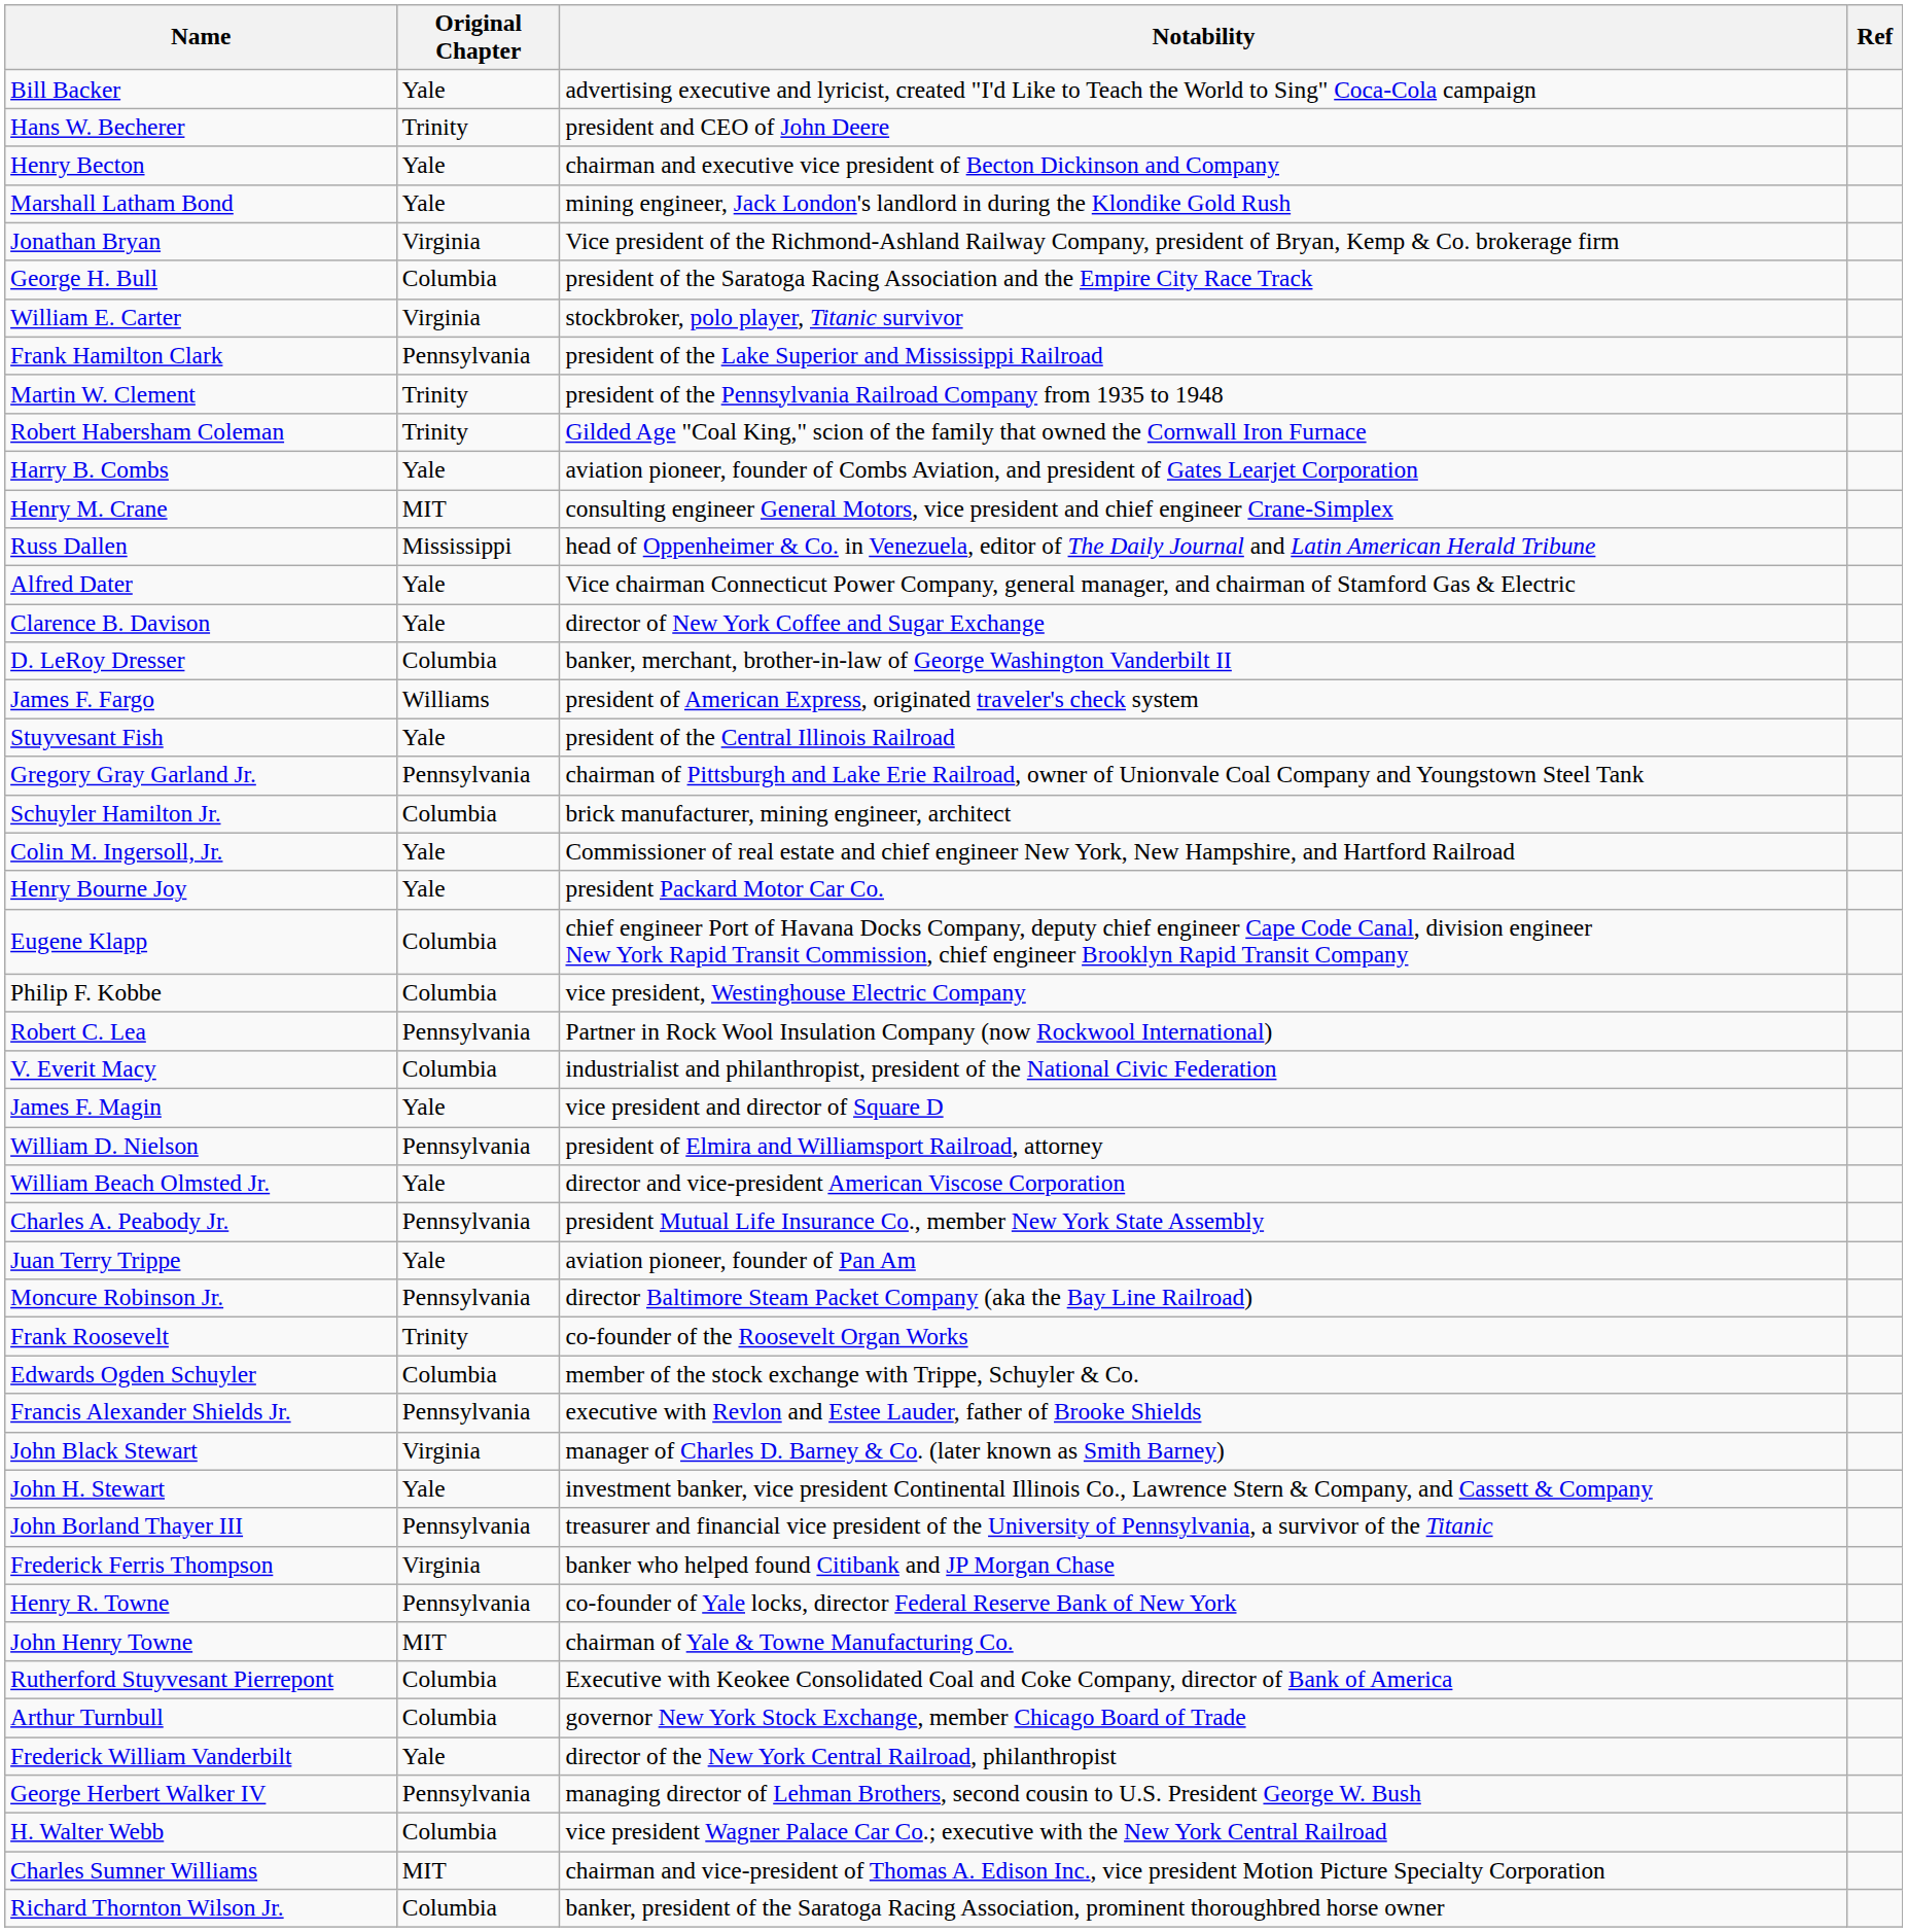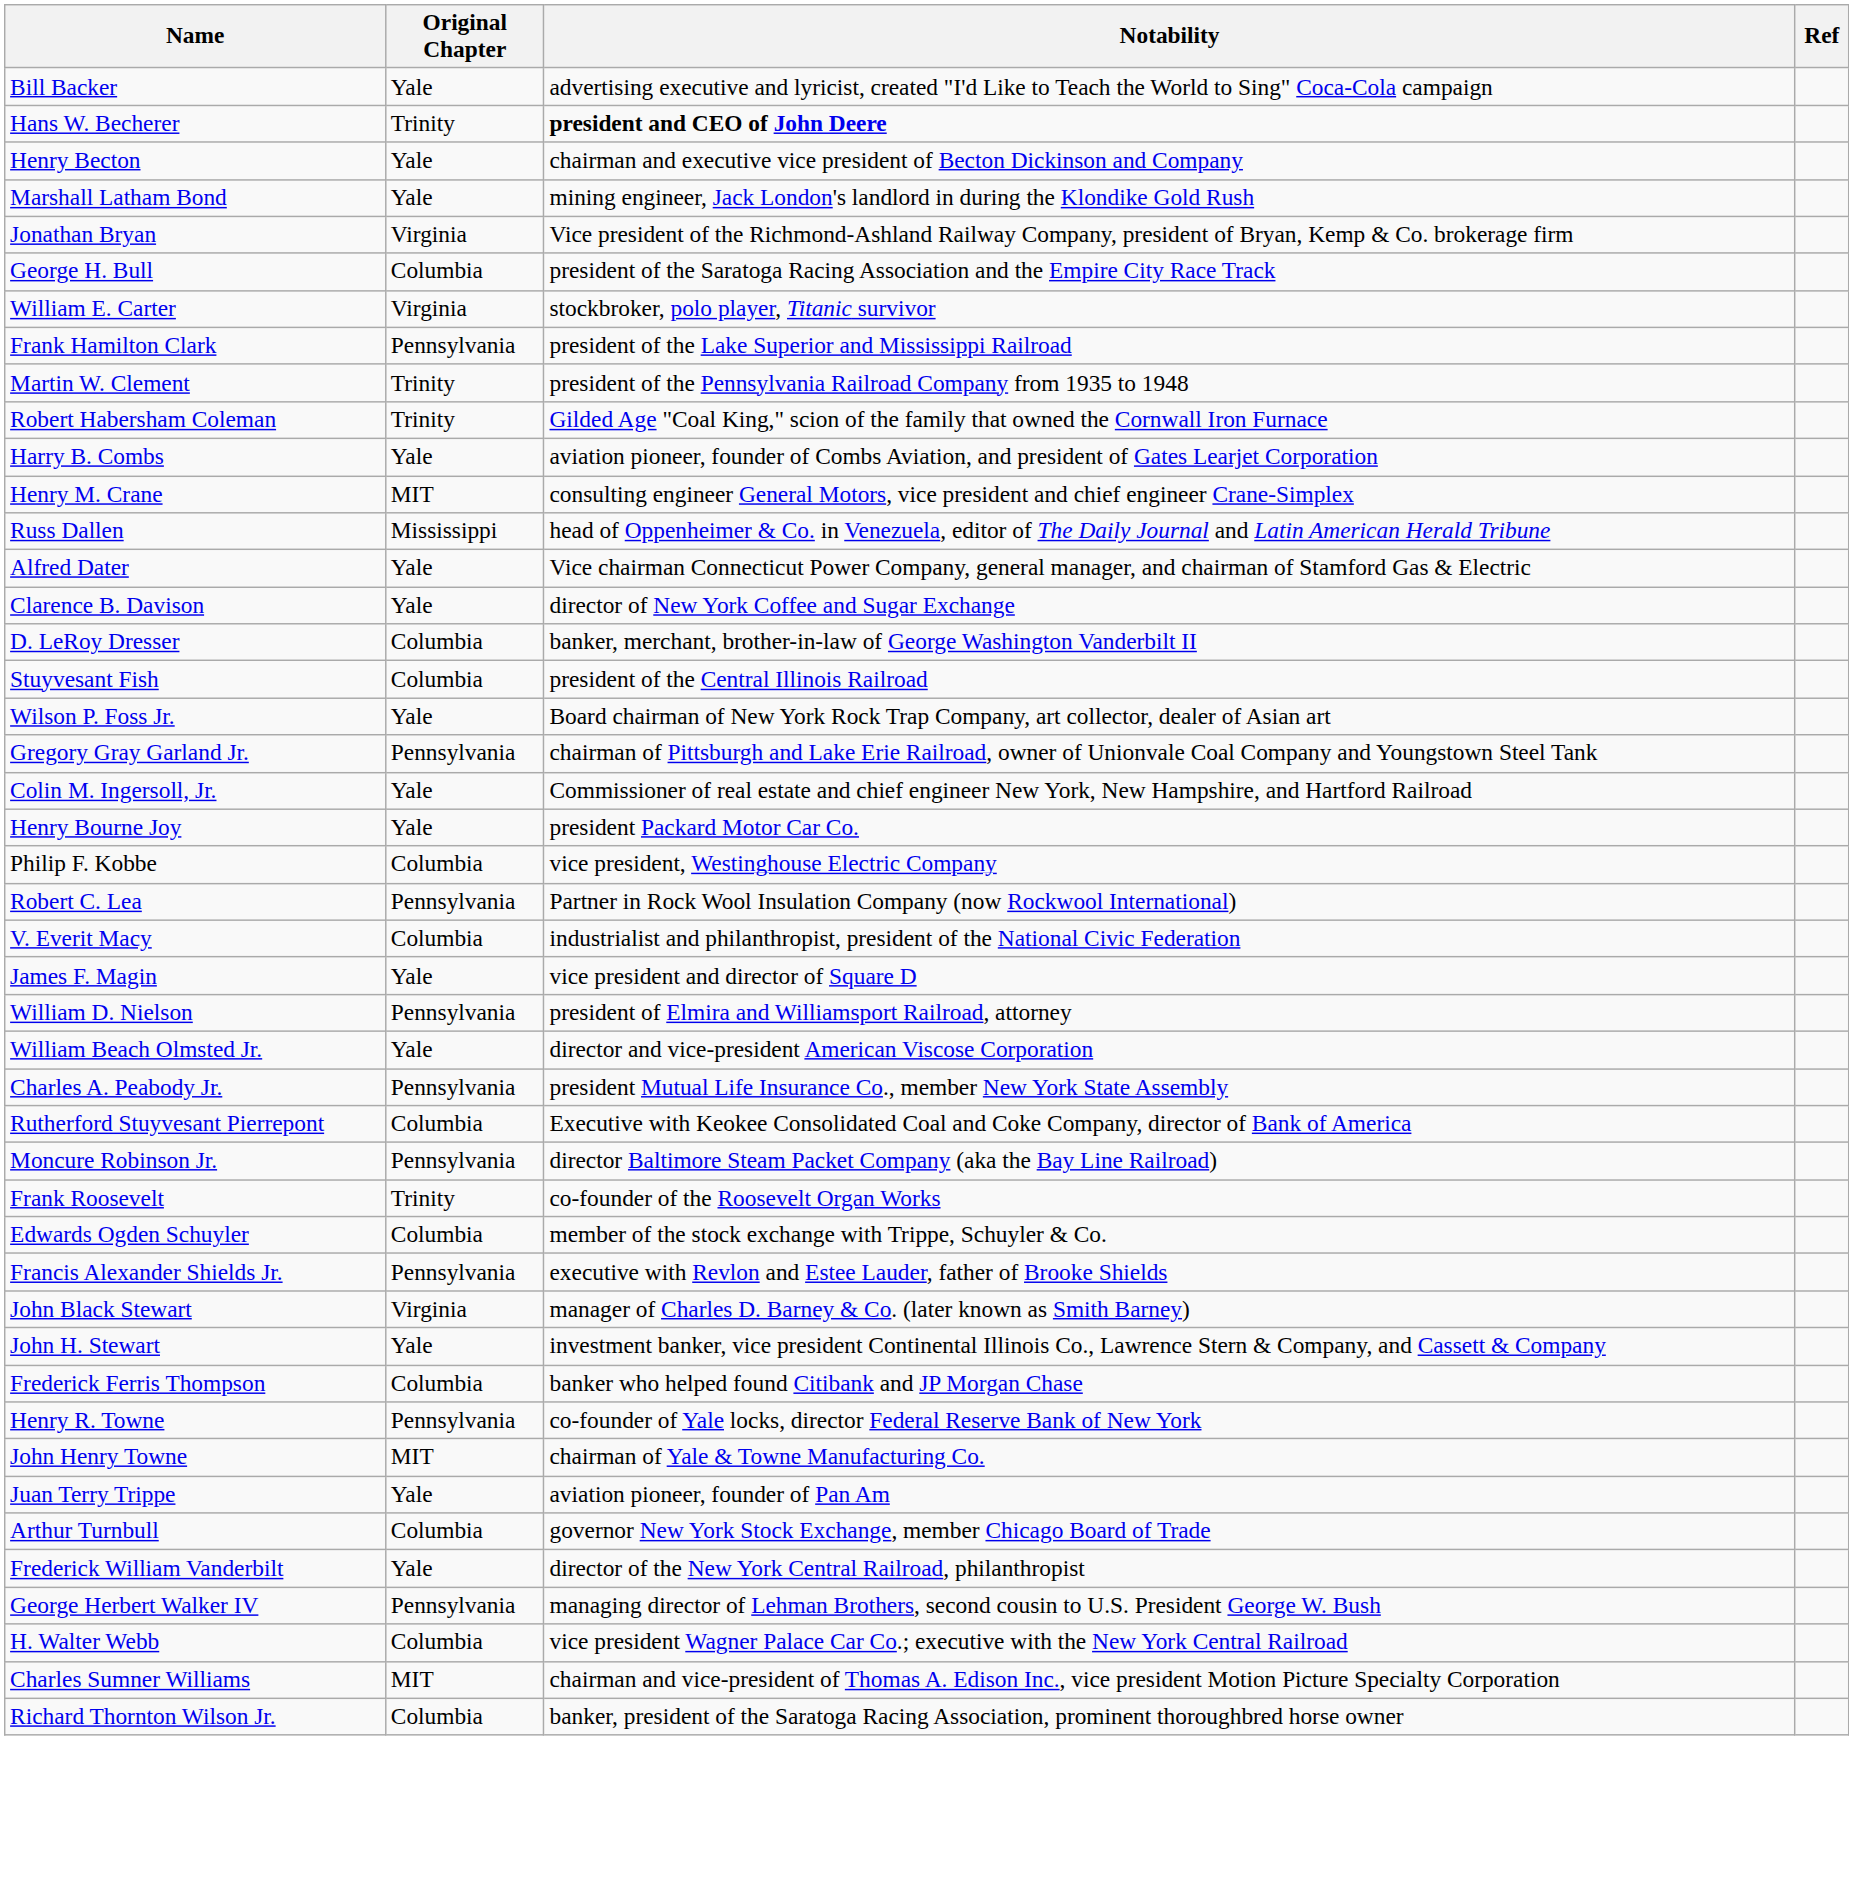Hans W. Becherer | Notability: normal -> bold
- row: James F. Fargo | Williams | president of American Express, originated traveler's check system
Stuyvesant Fish | Original Chapter: Yale -> Columbia
+ row: Wilson P. Foss Jr. | Yale | Board chairman of New York Rock Trap Company, art collector, dealer of Asian art
- row: Schuyler Hamilton Jr. | Columbia | brick manufacturer, mining engineer, architect
- row: Eugene Klapp | Columbia | chief engineer Port of Havana Docks Company, deputy chief engineer Cape Code Canal, division engineer New York Rapid Transit Commission, chief engineer Brooklyn Rapid Transit Company
rows swapped: Rutherford Stuyvesant Pierrepont <-> Juan Terry Trippe
- row: John Borland Thayer III | Pennsylvania | treasurer and financial vice president of the University of Pennsylvania, a survivor of the Titanic
Frederick Ferris Thompson | Original Chapter: Virginia -> Columbia
